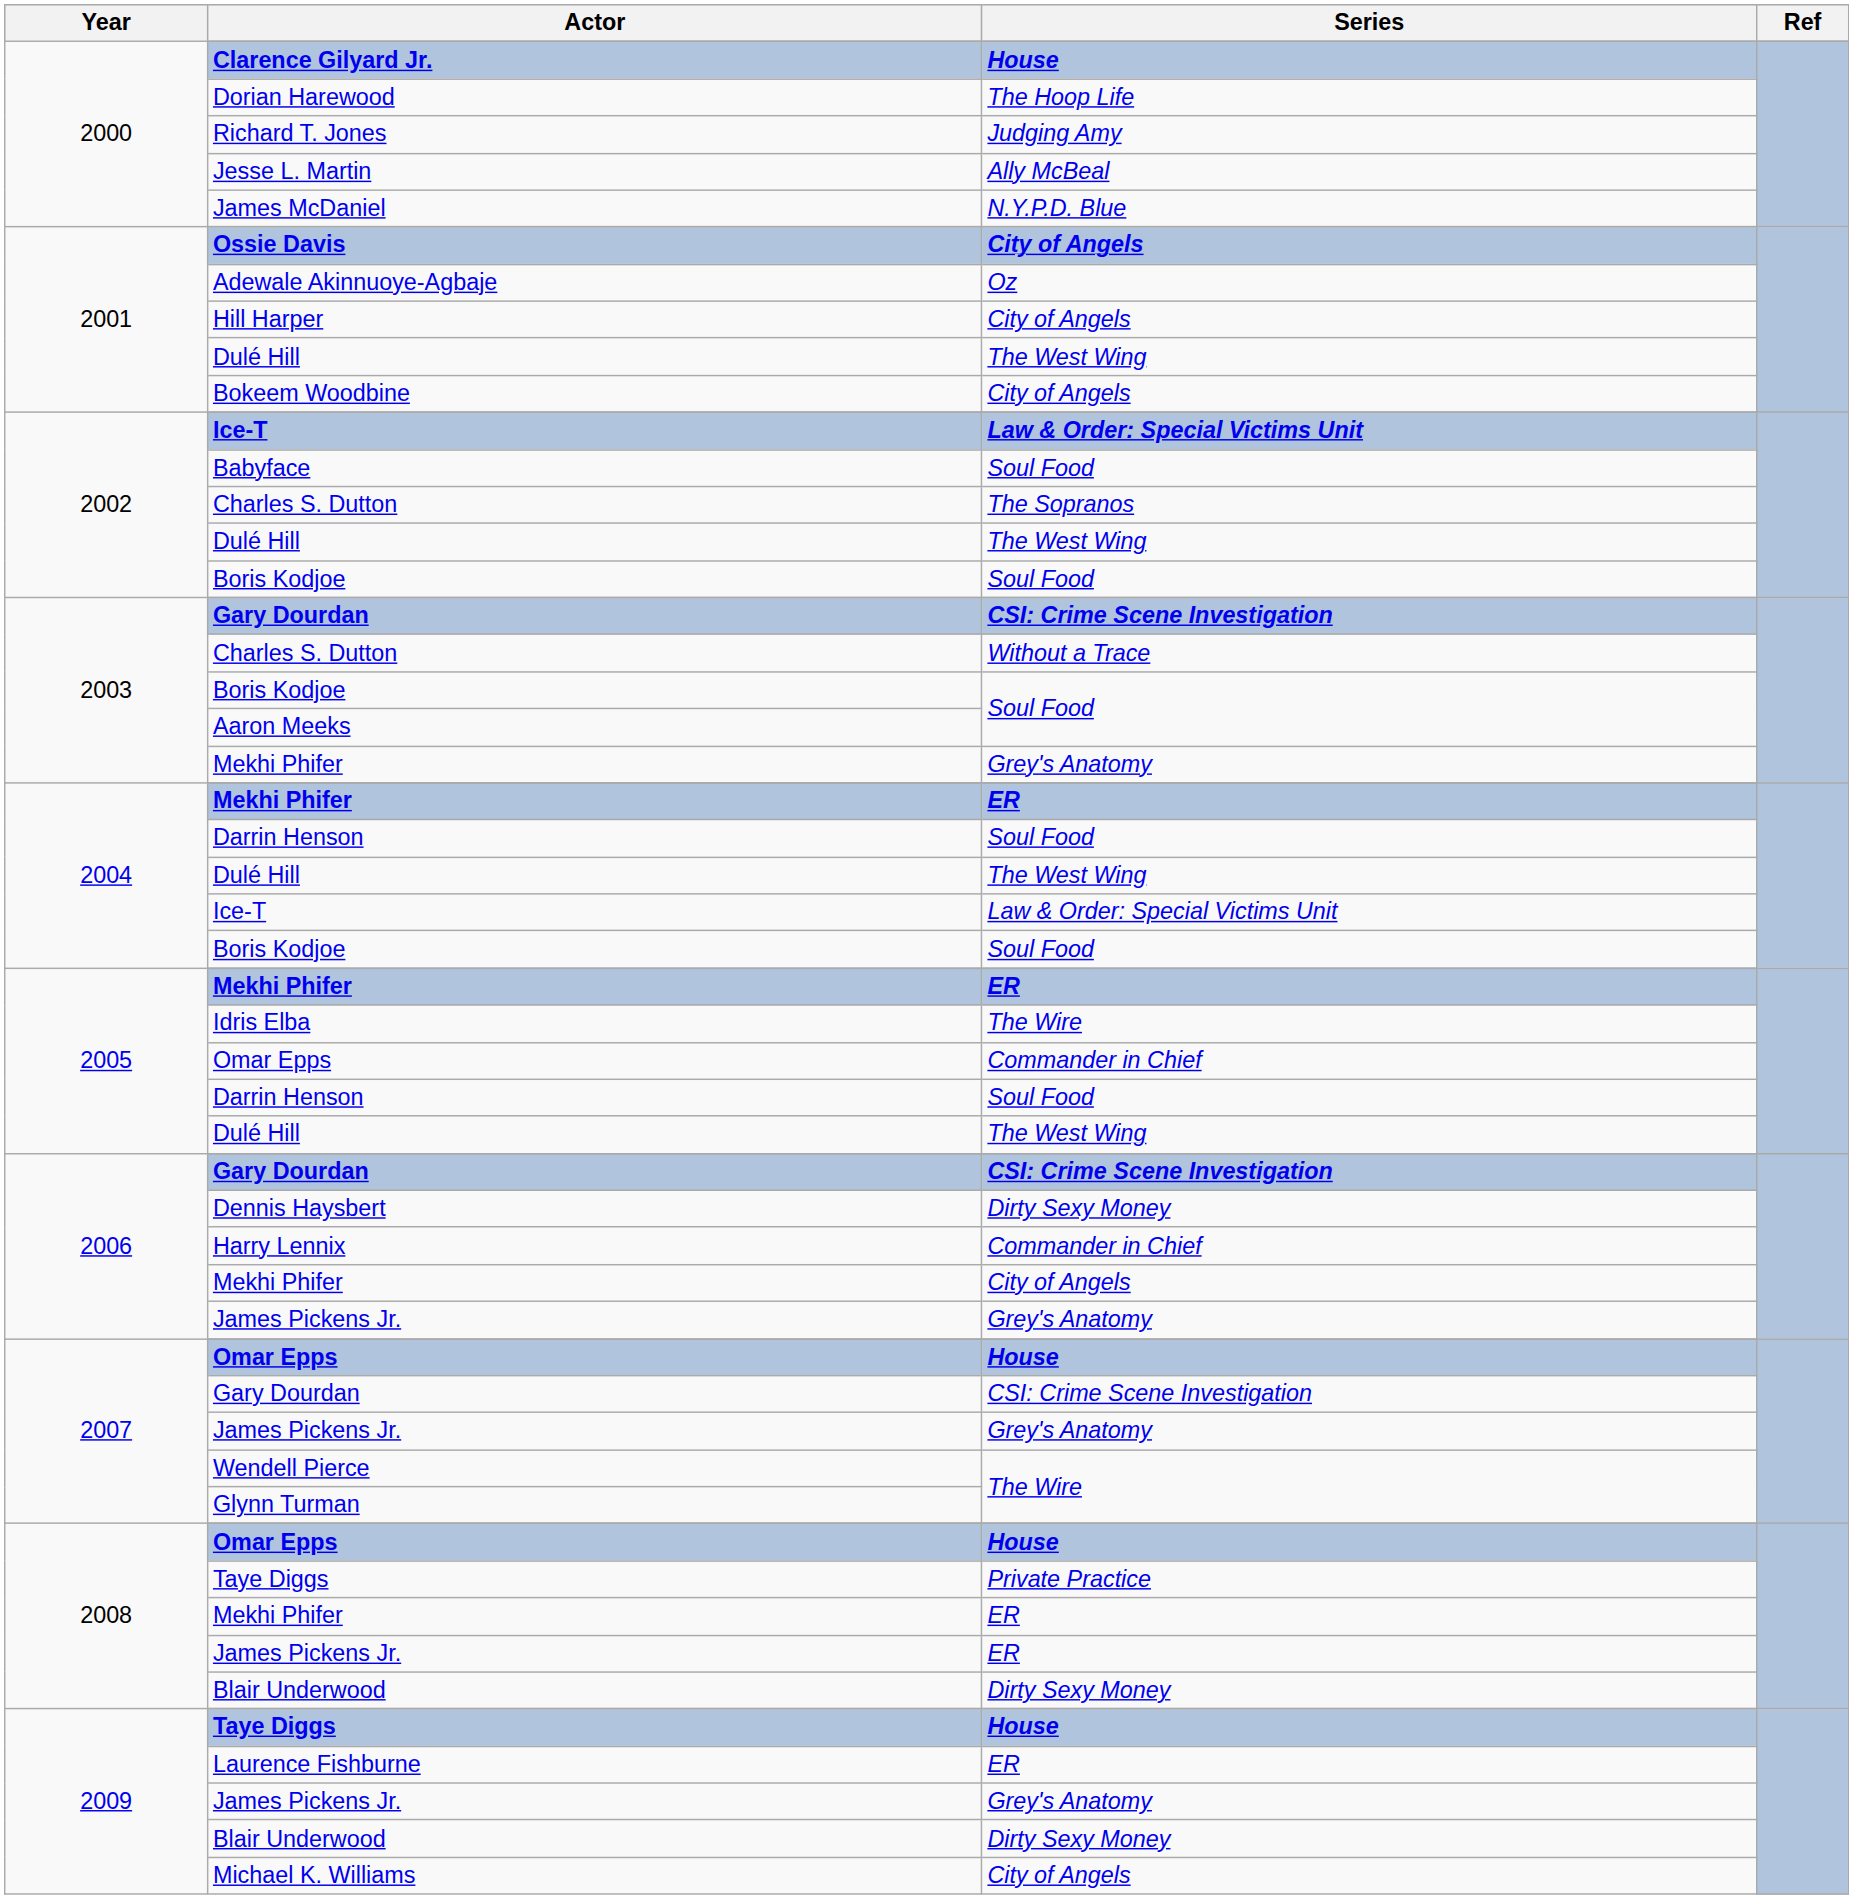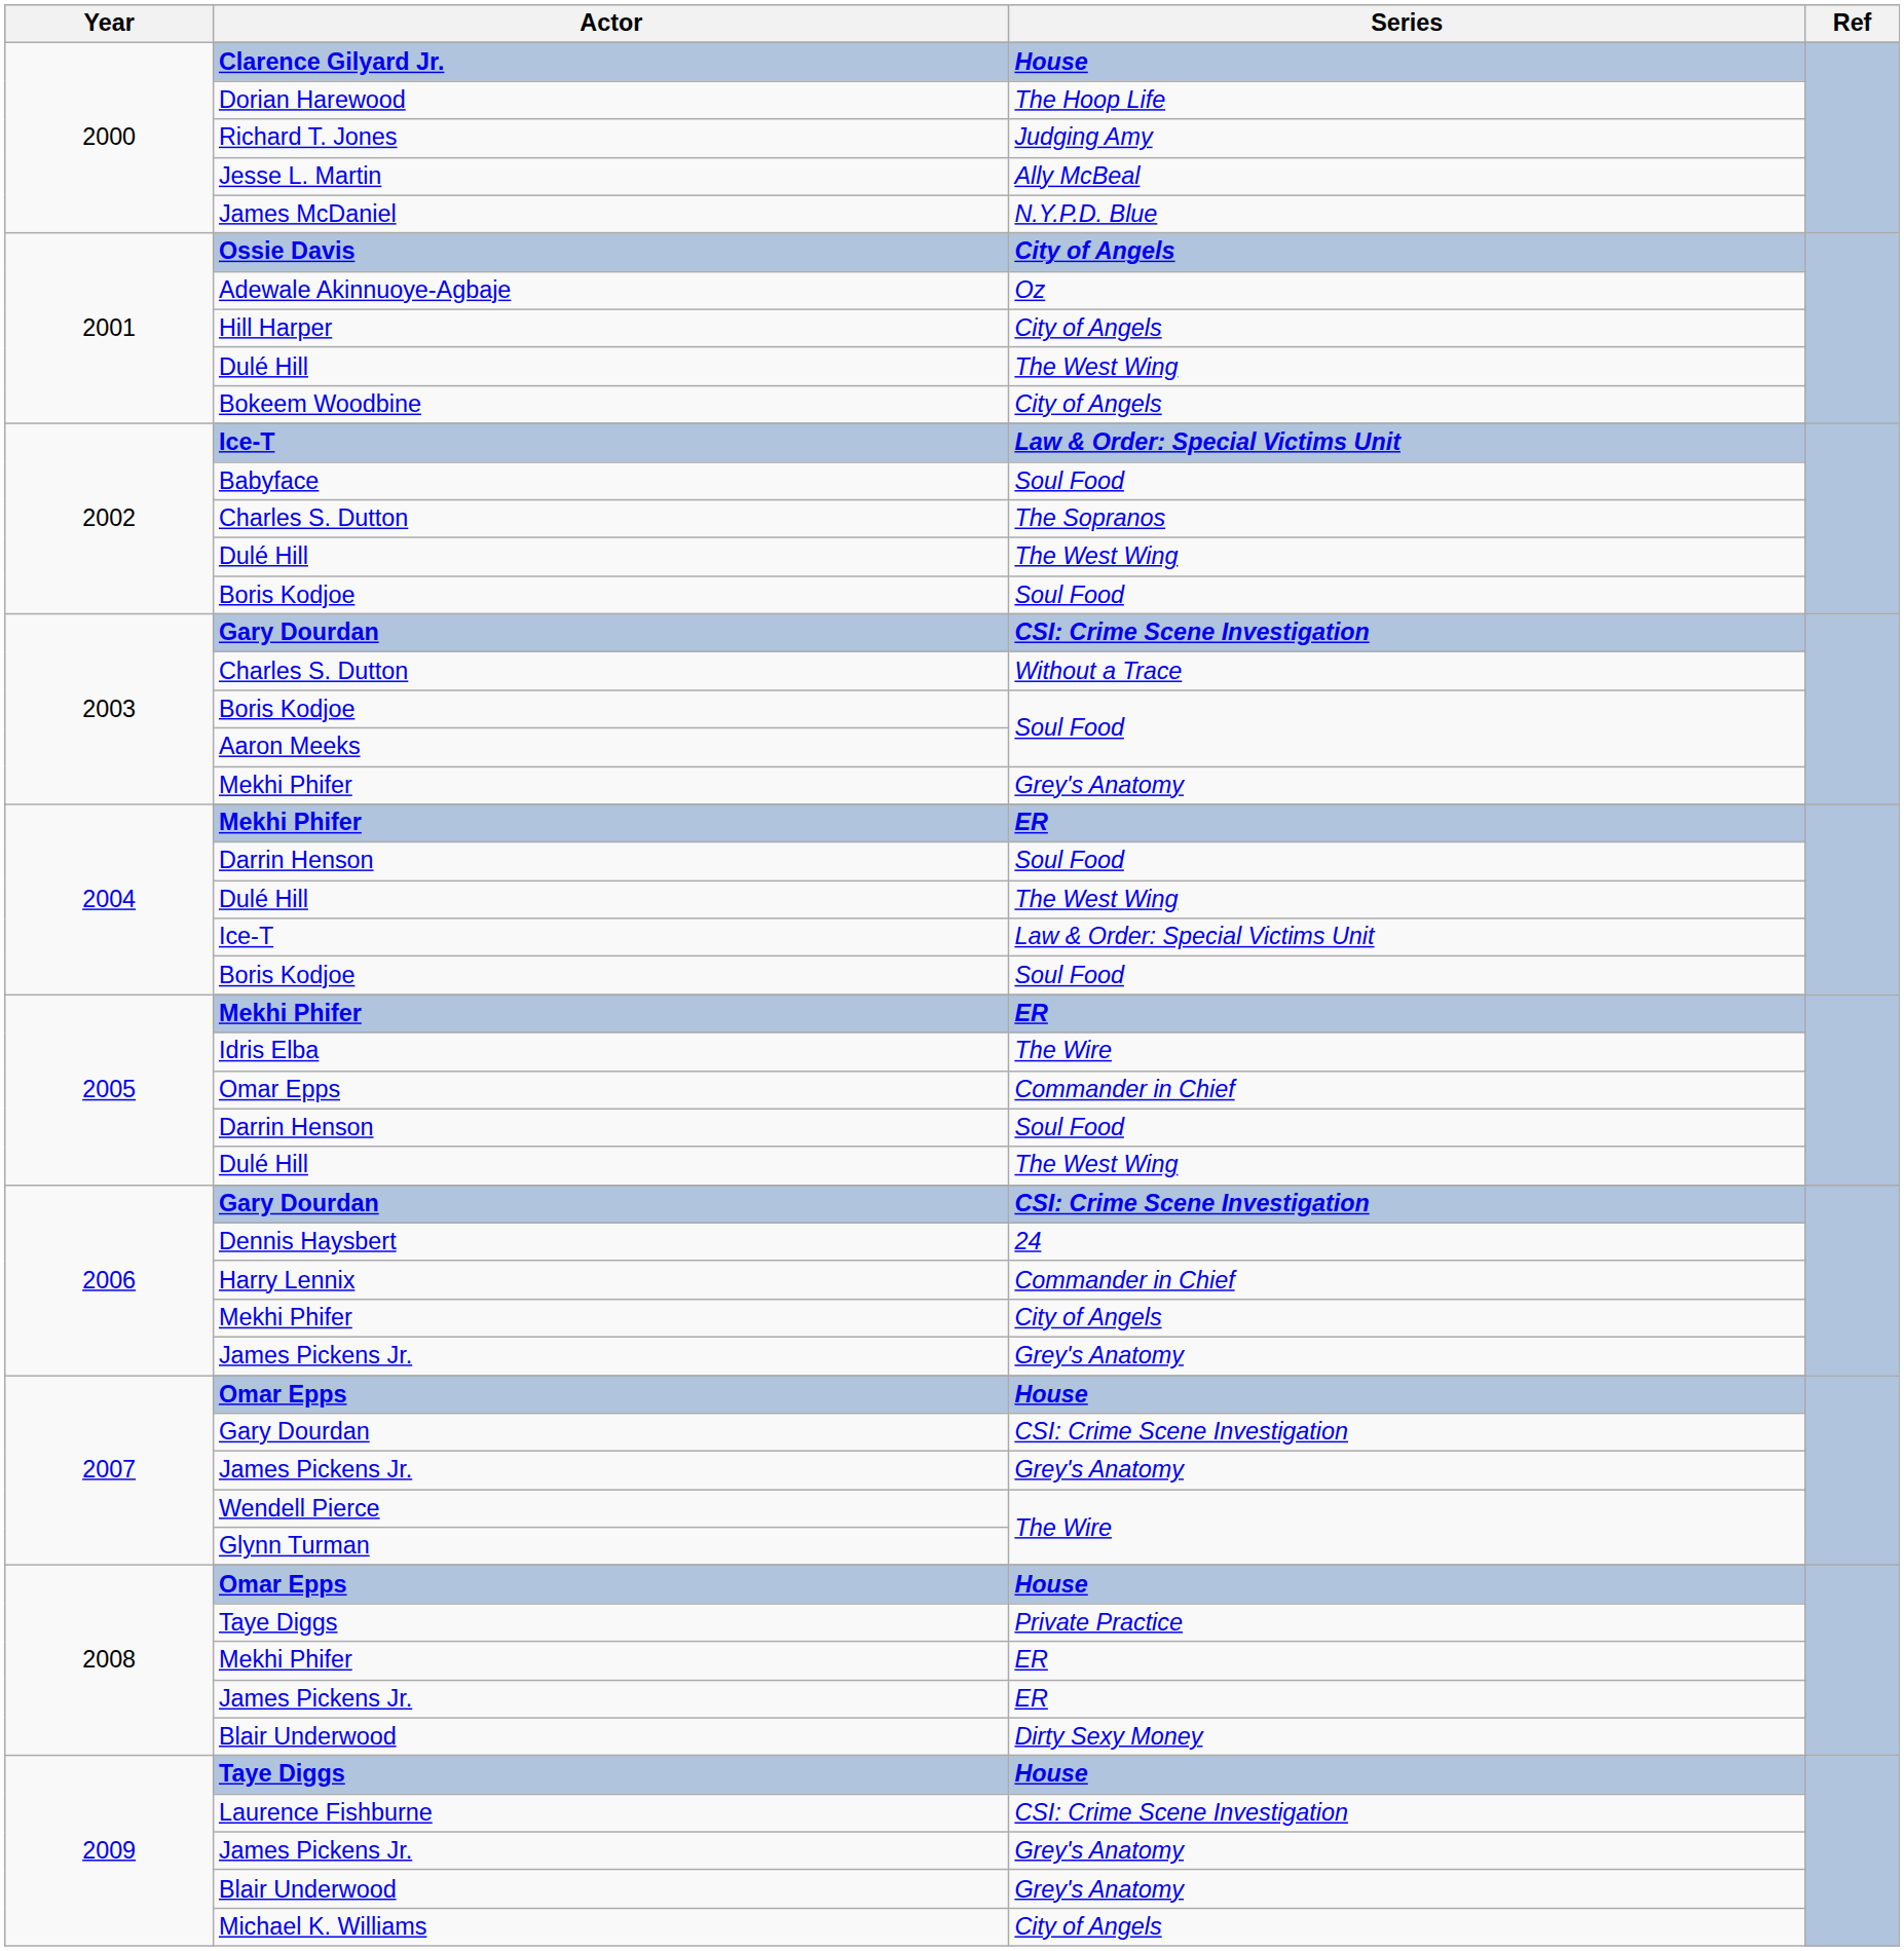Dennis Haysbert | Series: Dirty Sexy Money -> 24
Laurence Fishburne | Series: ER -> CSI: Crime Scene Investigation
2009 / Blair Underwood | Series: Dirty Sexy Money -> Grey's Anatomy
